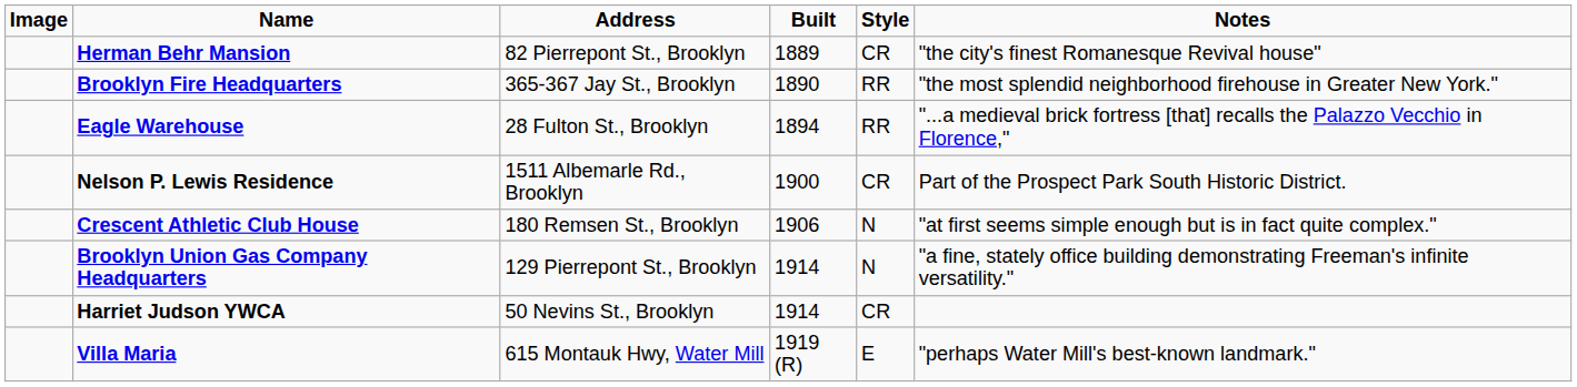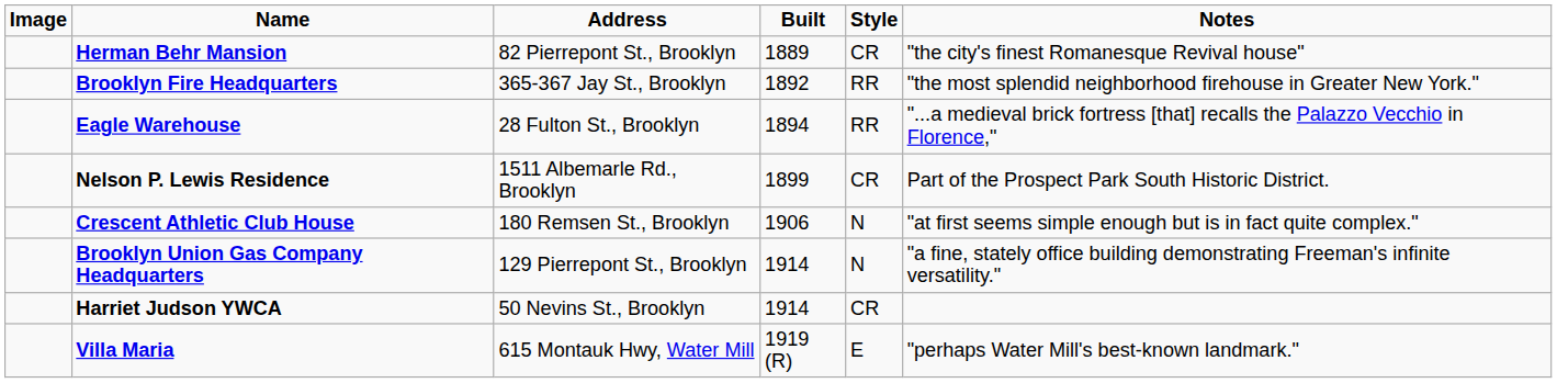Brooklyn Fire Headquarters | Built: 1890 -> 1892
Nelson P. Lewis Residence | Built: 1900 -> 1899
